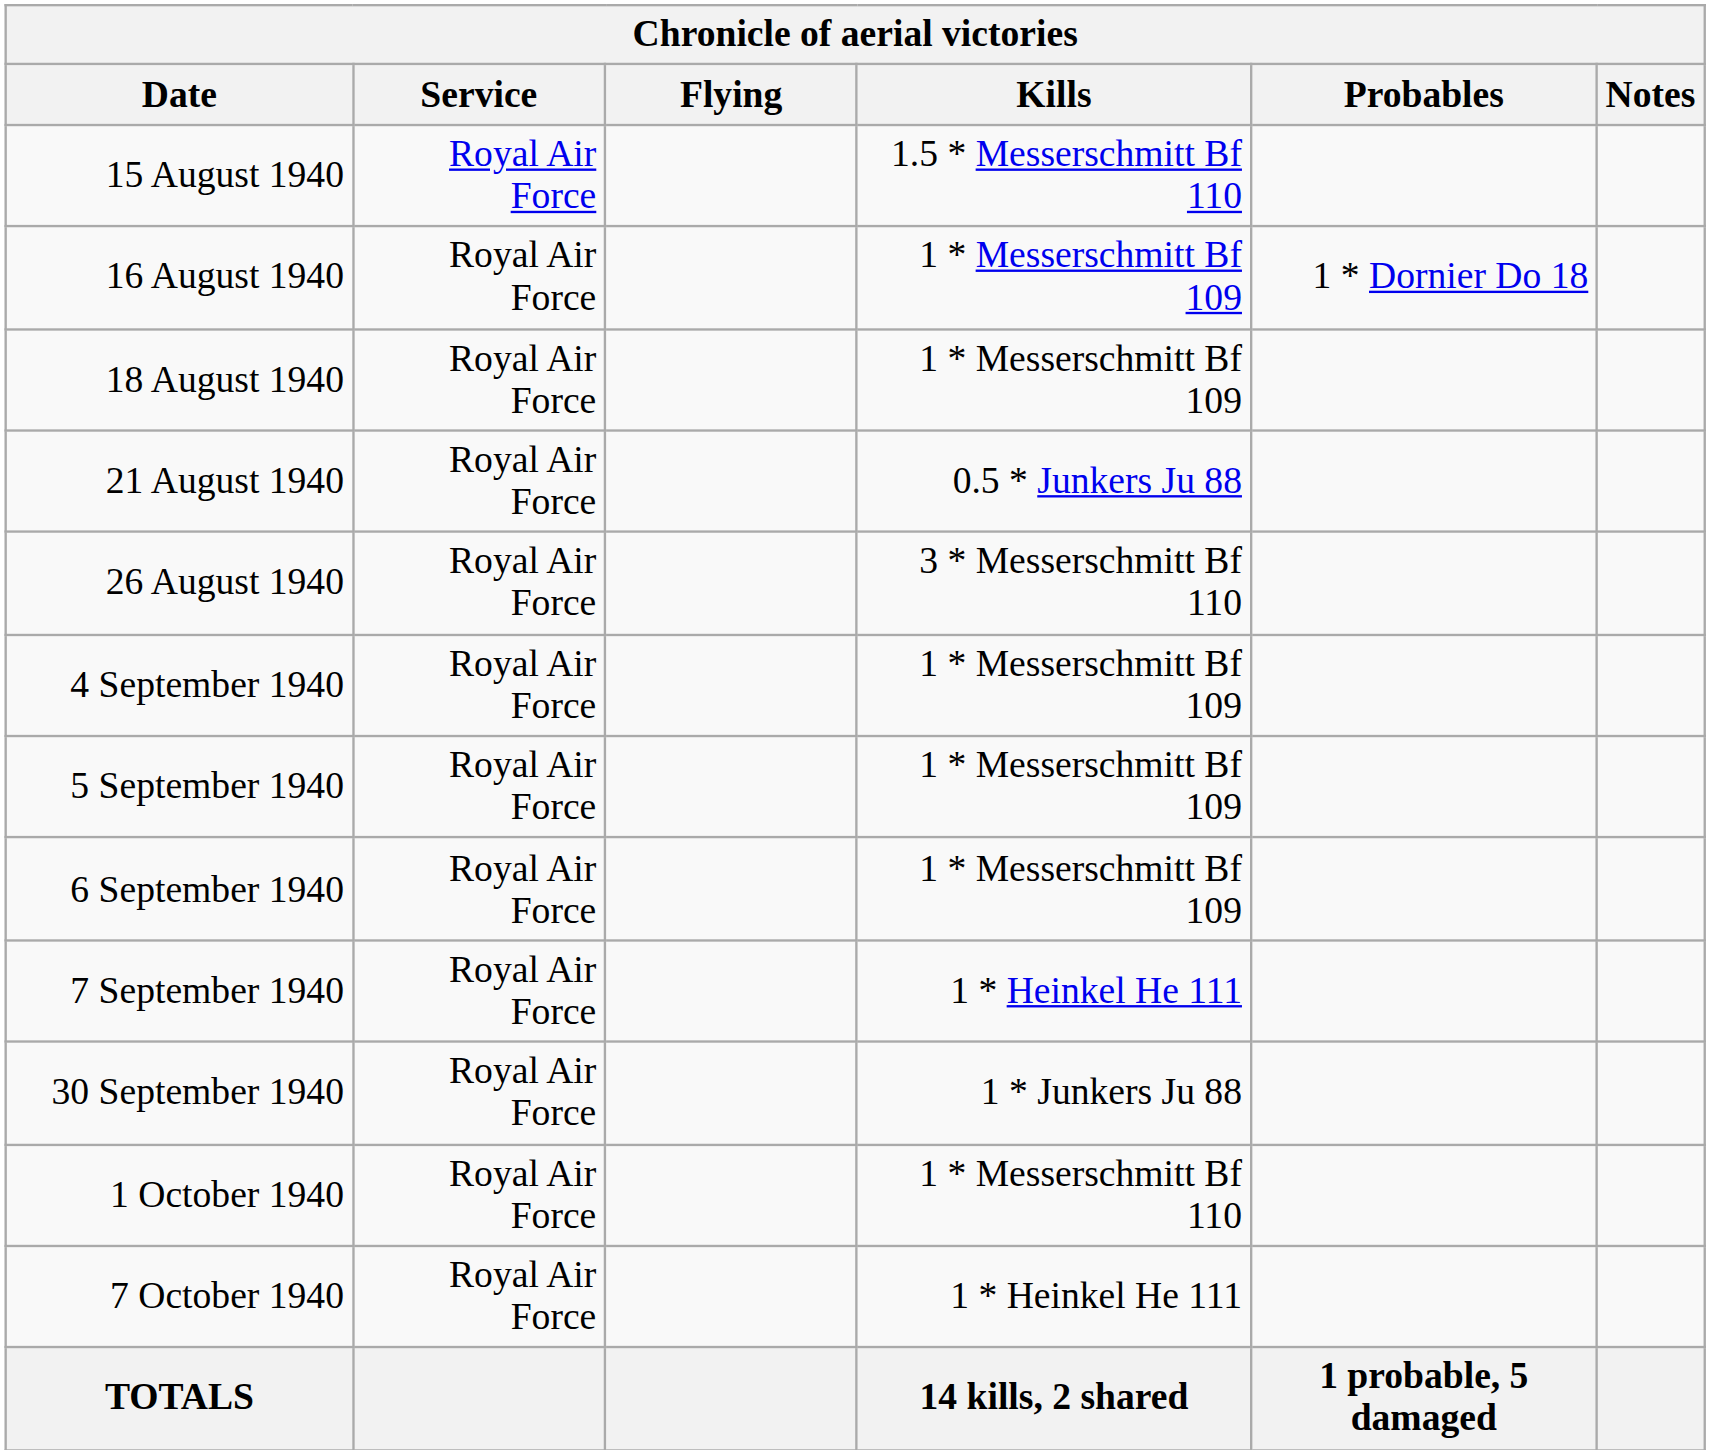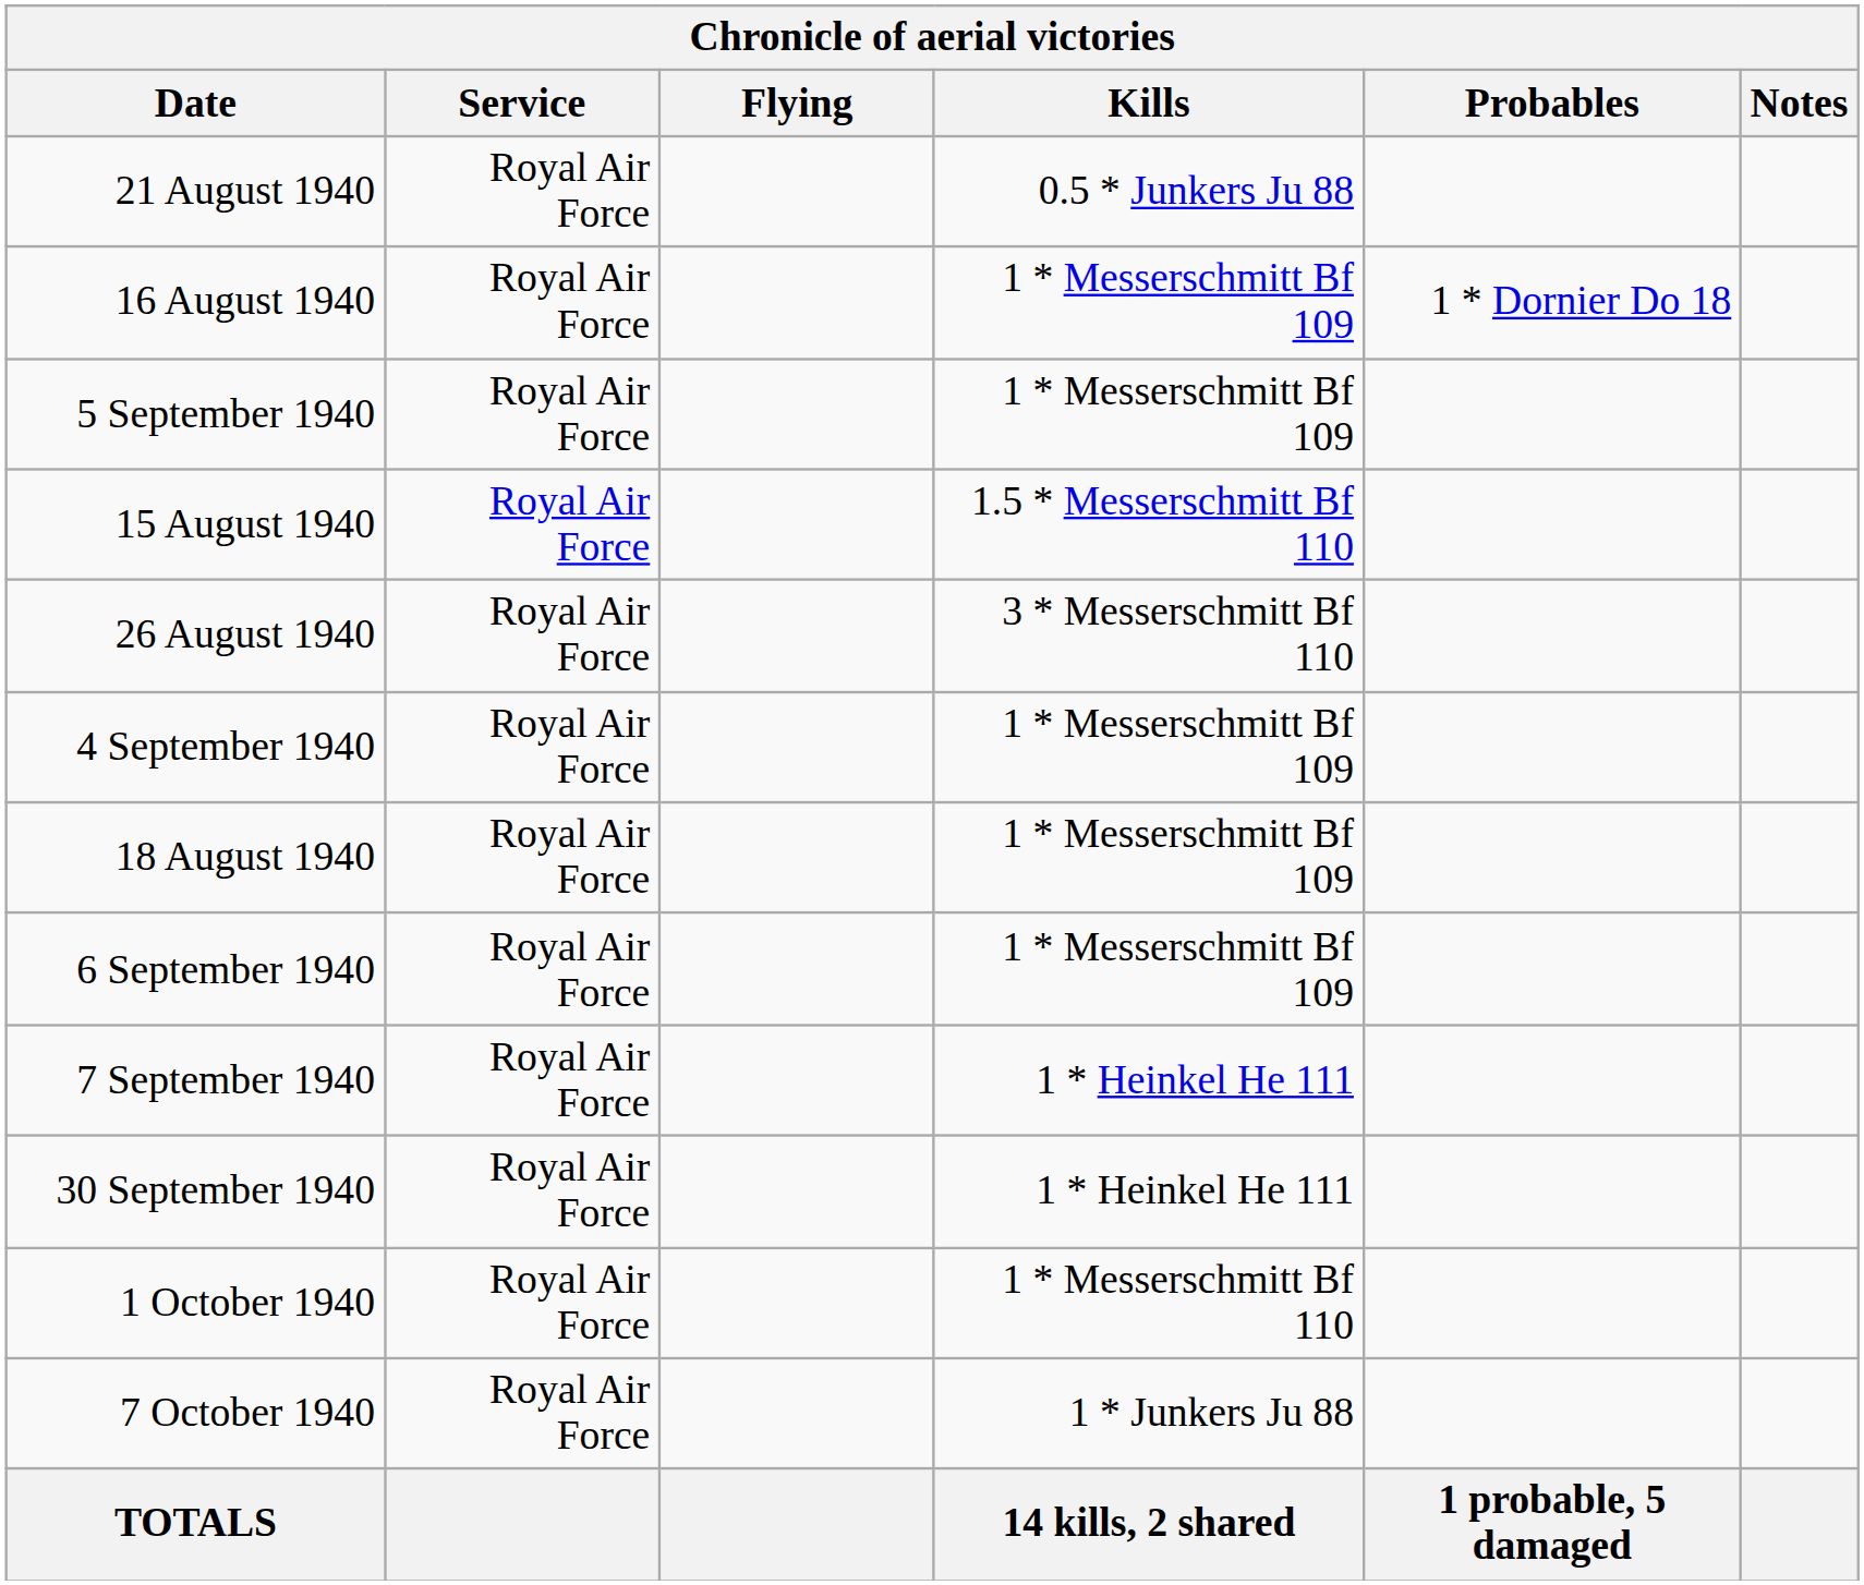rows swapped: 15 August 1940 <-> 21 August 1940
rows swapped: 18 August 1940 <-> 5 September 1940
30 September 1940 | Kills: 1 * Junkers Ju 88 -> 1 * Heinkel He 111
7 October 1940 | Kills: 1 * Heinkel He 111 -> 1 * Junkers Ju 88
